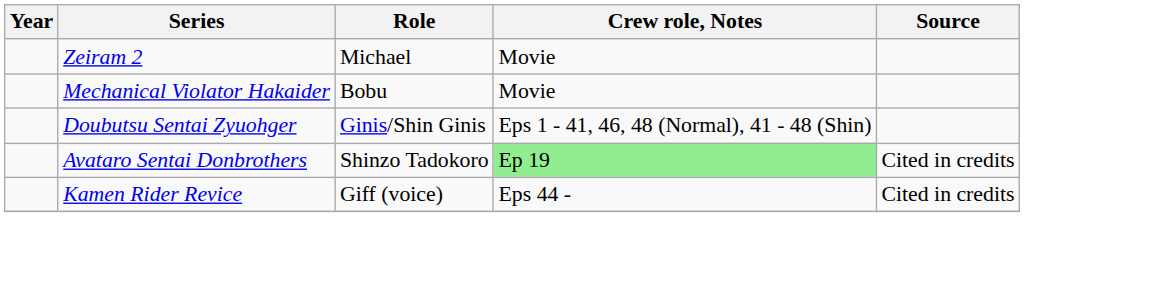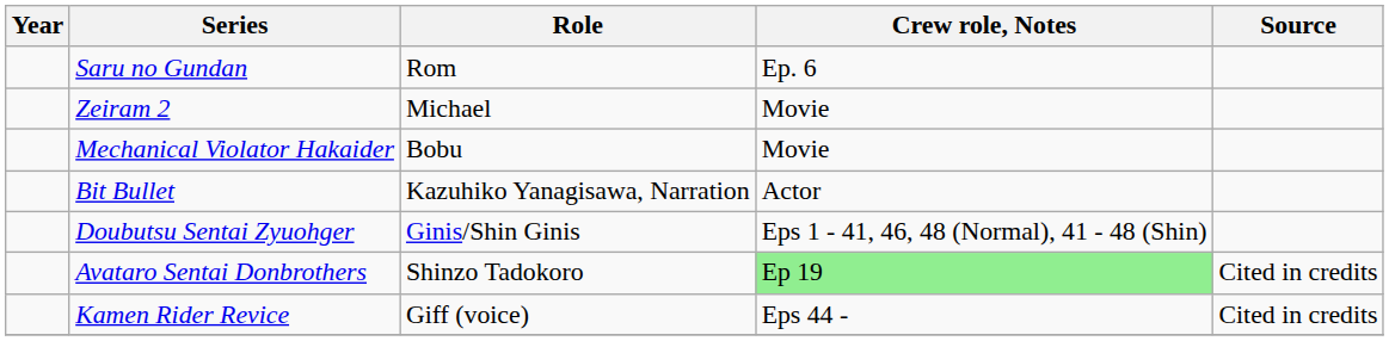+ row: Saru no Gundan | Rom | Ep. 6
+ row: Bit Bullet | Kazuhiko Yanagisawa, Narration | Actor
